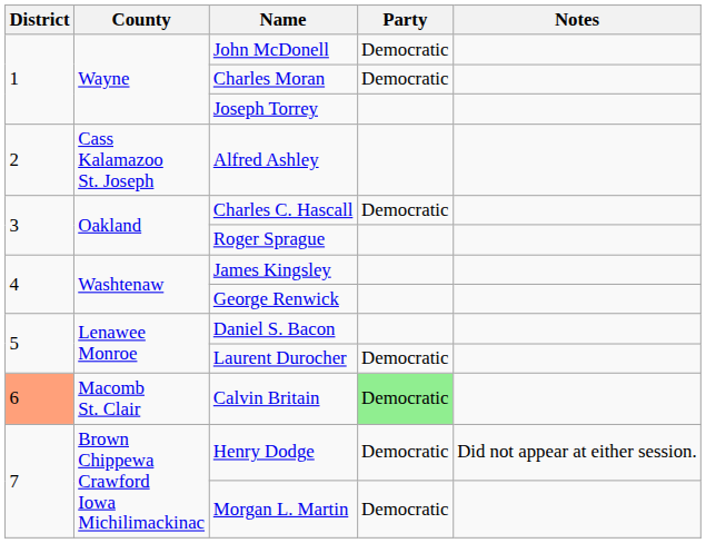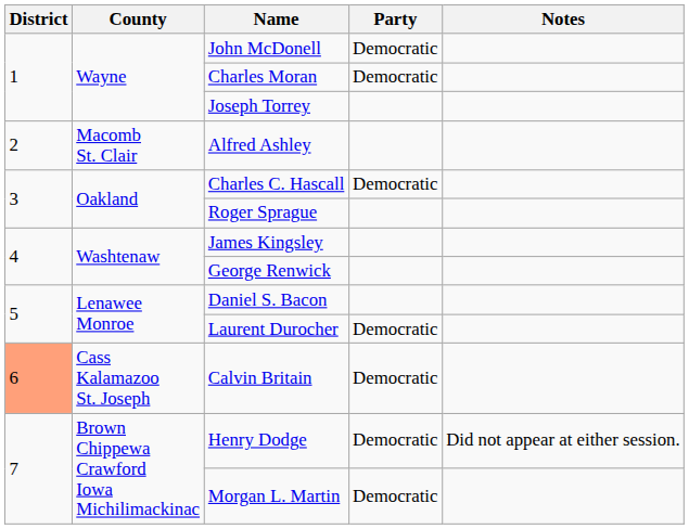Alfred Ashley | County: Cass Kalamazoo St. Joseph -> Macomb St. Clair
Calvin Britain | County: Macomb St. Clair -> Cass Kalamazoo St. Joseph
Calvin Britain | Party: lightgreen background -> no background
